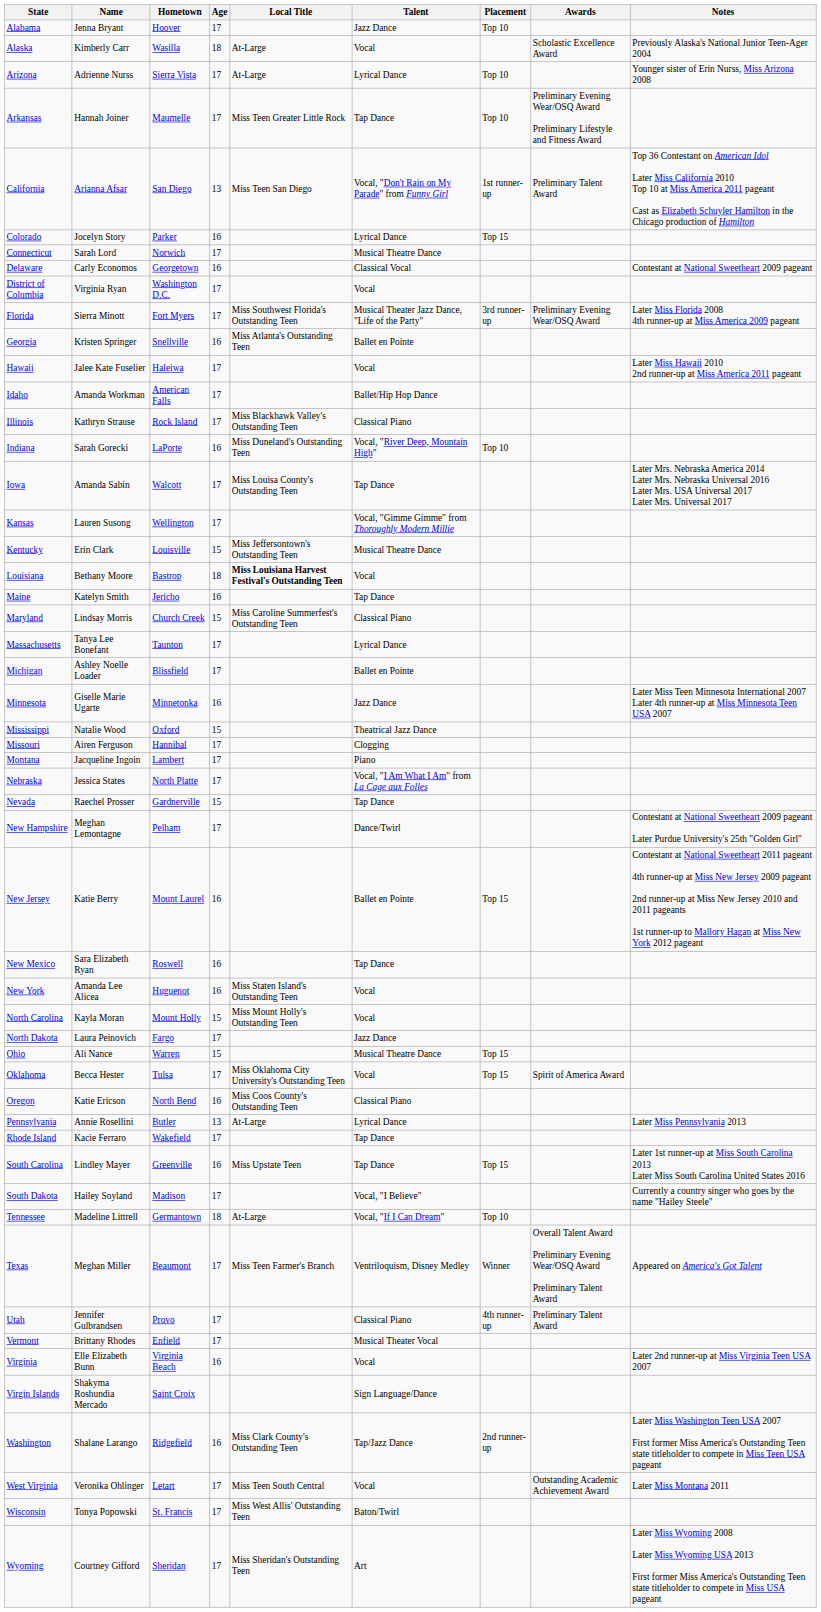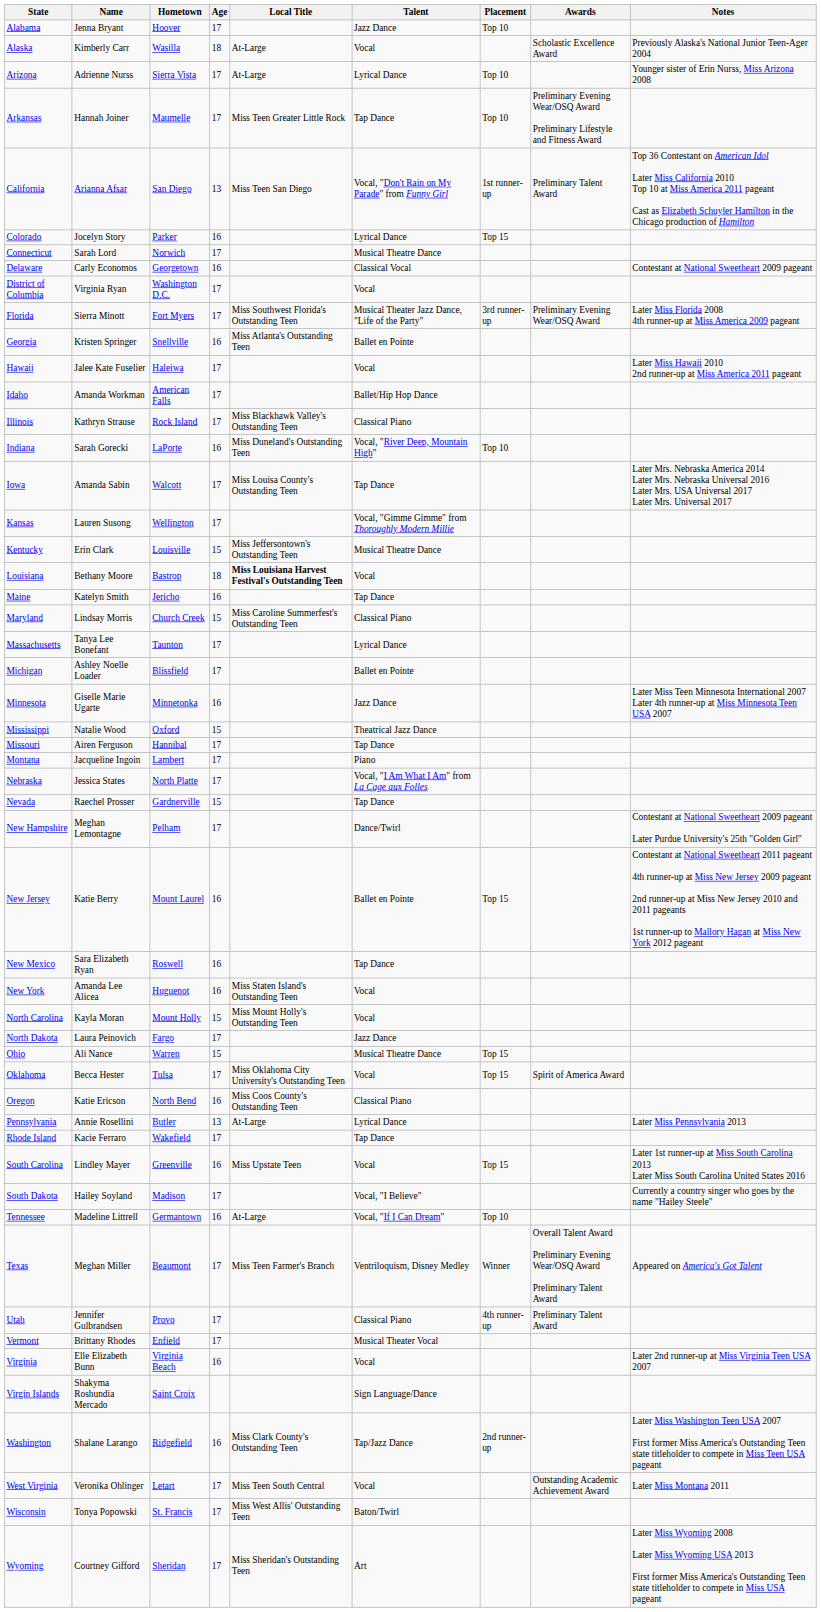Missouri | Talent: Clogging -> Tap Dance
South Carolina | Talent: Tap Dance -> Vocal
Tennessee | Age: 18 -> 16
